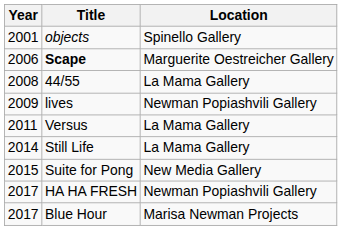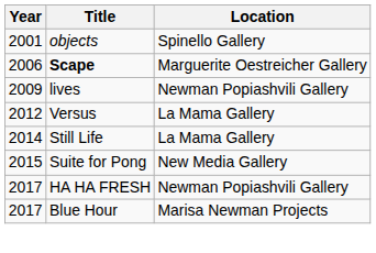- row: 2008 | 44/55 | La Mama Gallery
Versus | Year: 2011 -> 2012
